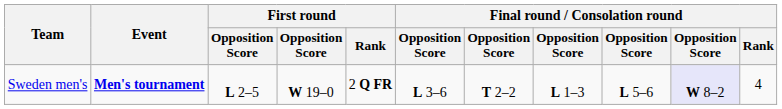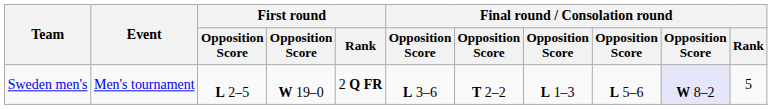Sweden men's | Event: bold -> normal
Sweden men's | Final round / Consolation round / Rank: 4 -> 5
